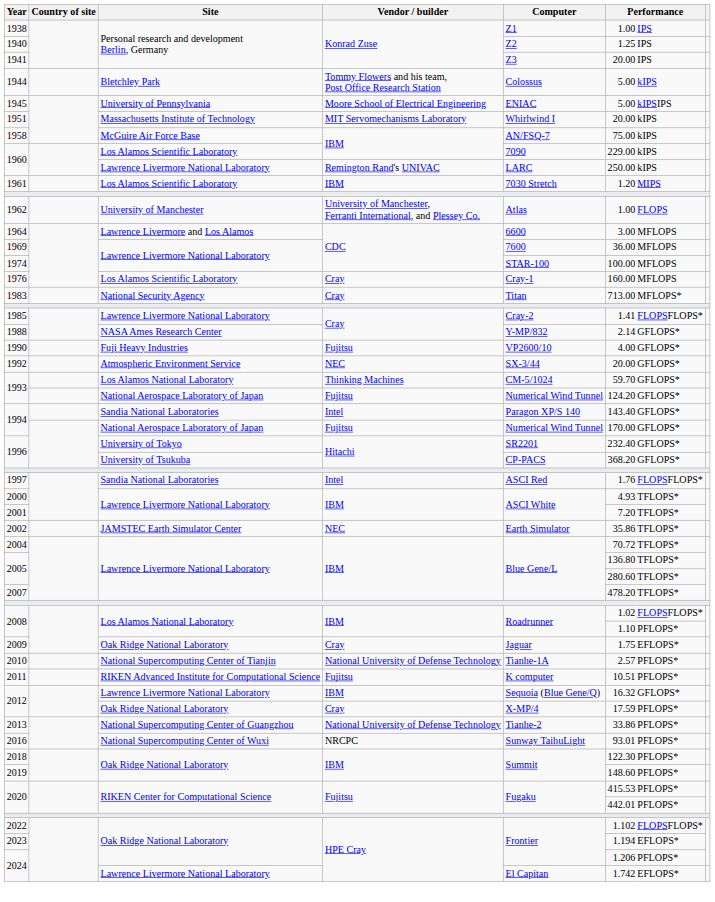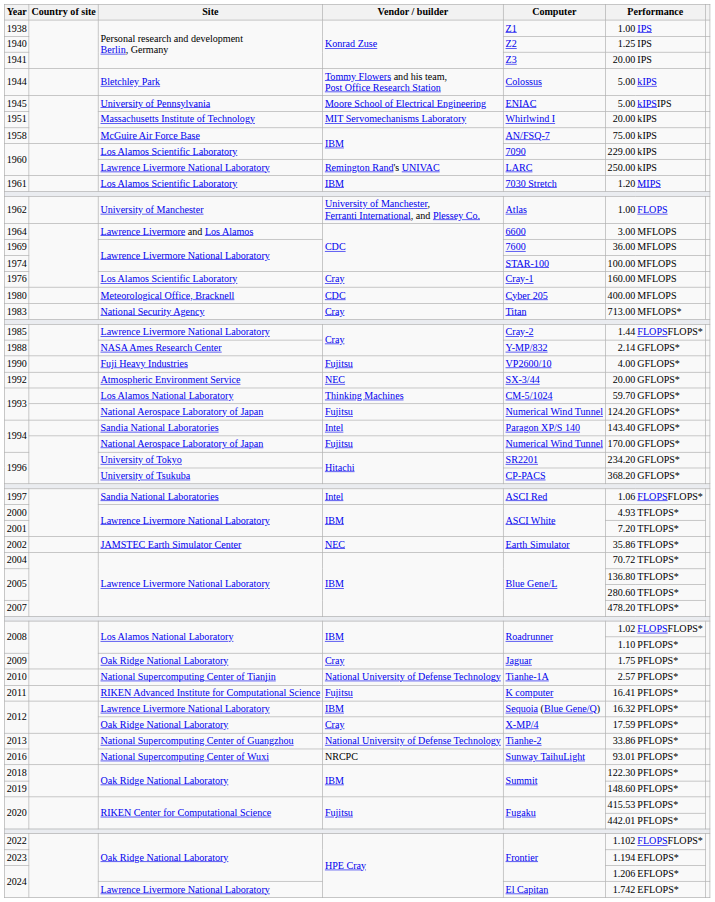+ row: 1980 | Meteorological Office, Bracknell | CDC | Cyber 205 | 400.00 | MFLOPS
1985 | column 6: 1.41 -> 1.44
1996 / University of Tokyo | column 6: 232.40 -> 234.20
1997 | column 6: 1.76 -> 1.06
2009 | column 7: EFLOPS* -> PFLOPS*
2011 | column 6: 10.51 -> 16.41
2012 / Lawrence Livermore National Laboratory | column 7: GFLOPS* -> PFLOPS*
2024 / Oak Ridge National Laboratory | column 7: PFLOPS* -> EFLOPS*
